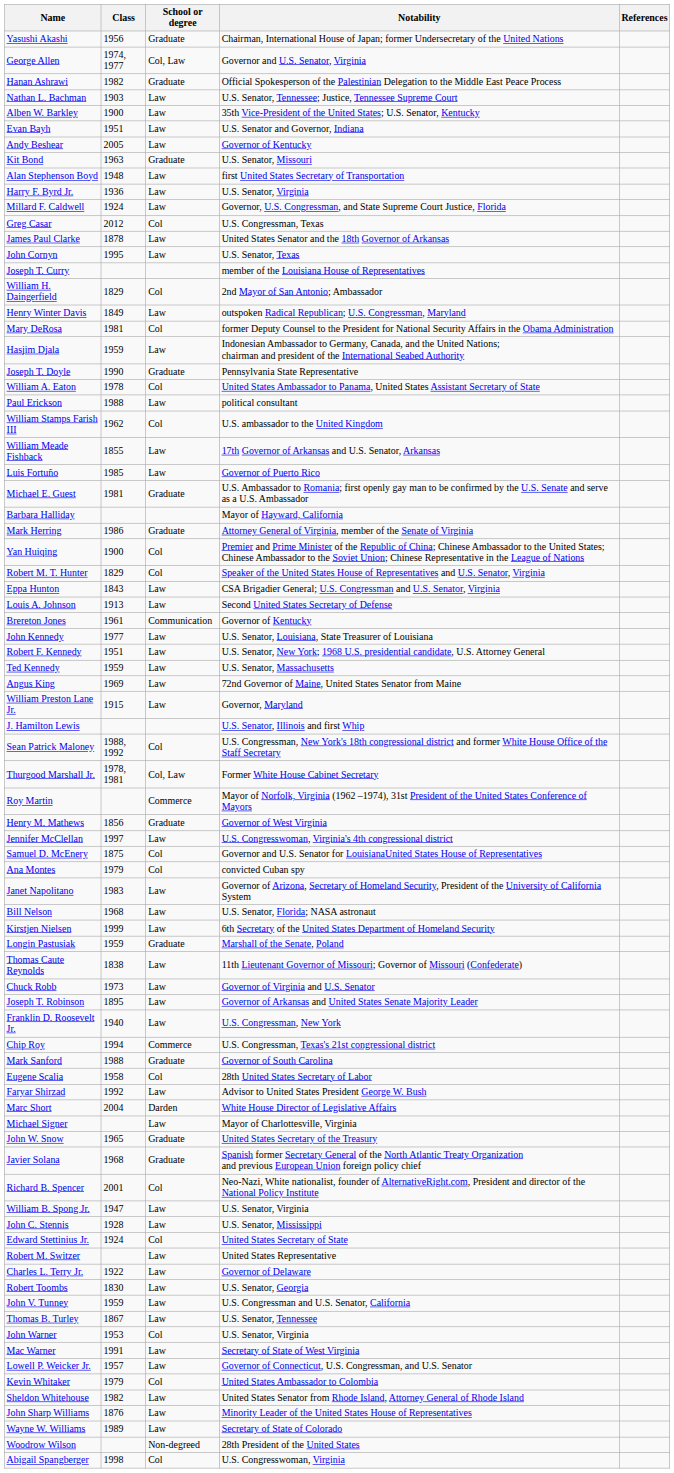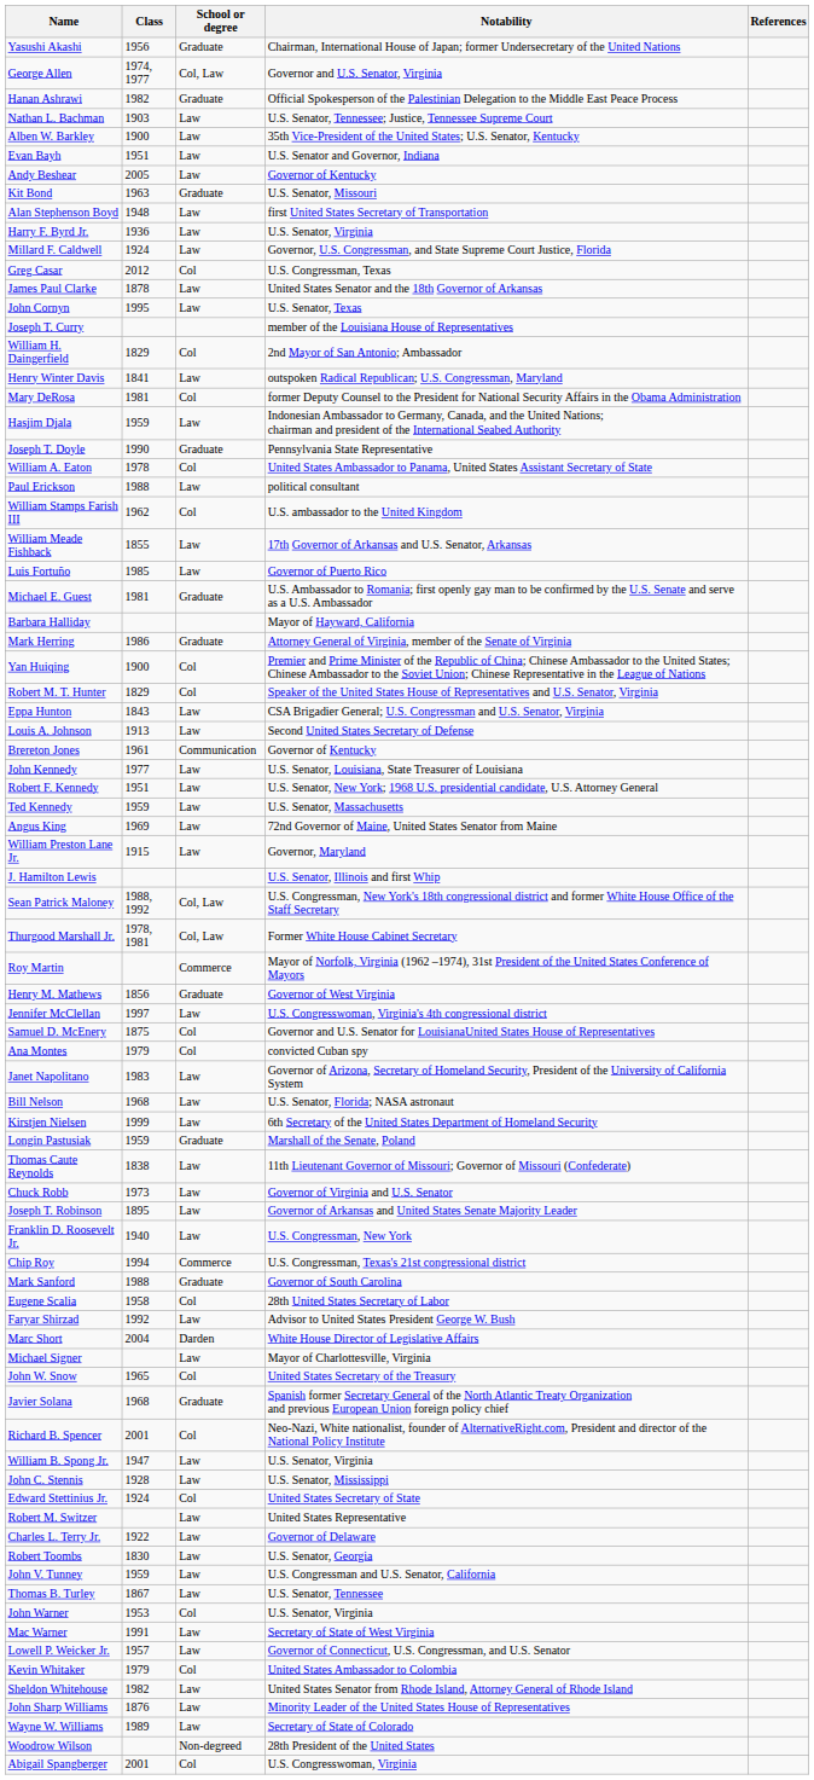Henry Winter Davis | Class: 1849 -> 1841
Sean Patrick Maloney | School or degree: Col -> Col, Law
John W. Snow | School or degree: Graduate -> Col
Abigail Spangberger | Class: 1998 -> 2001
